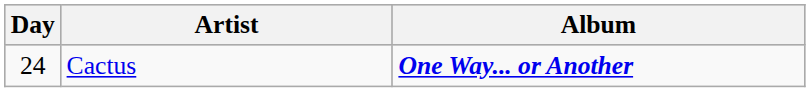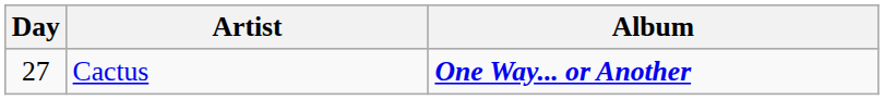Cactus | Day: 24 -> 27
